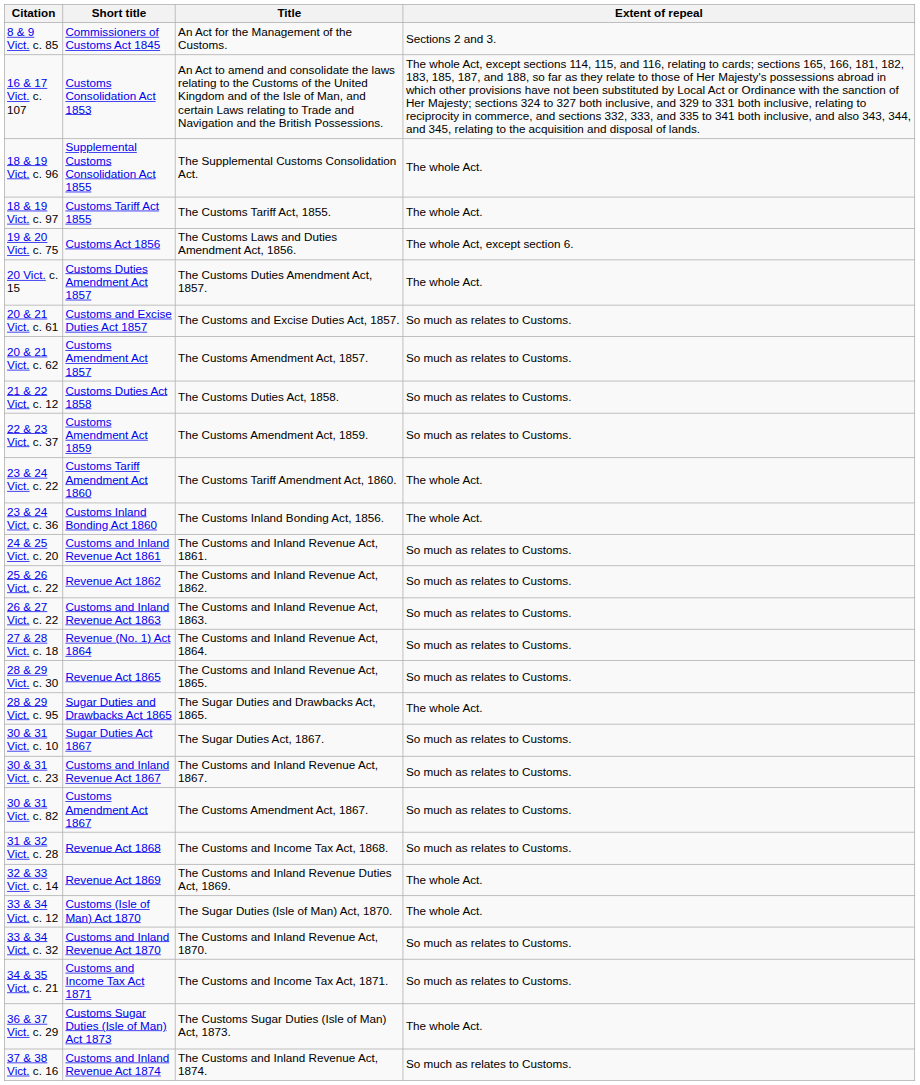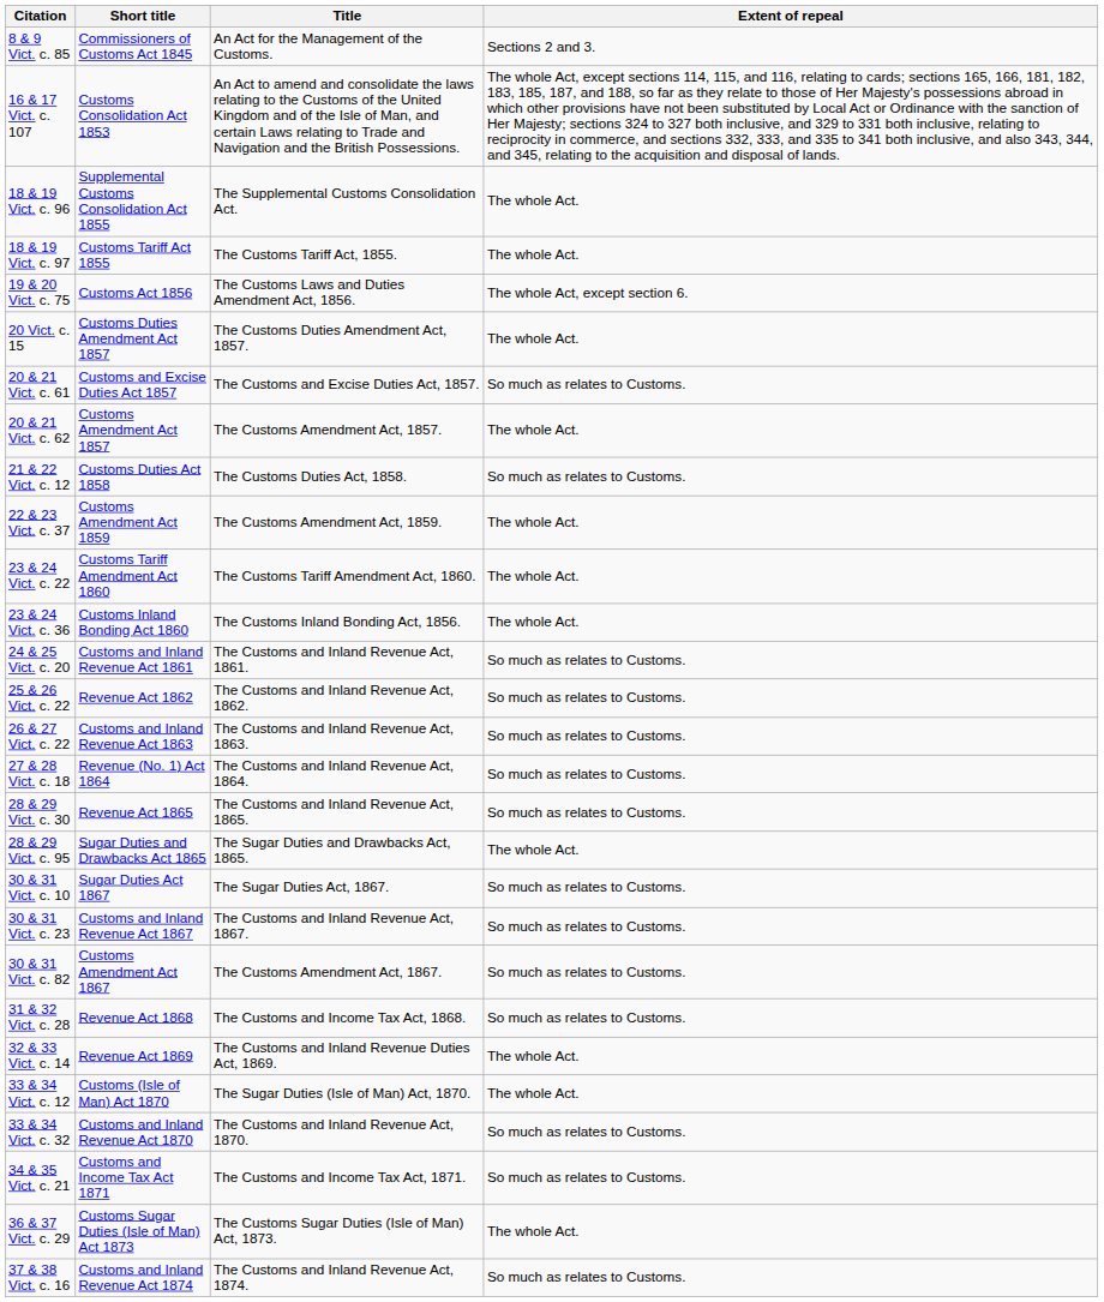20 & 21 Vict. c. 62 | Extent of repeal: So much as relates to Customs. -> The whole Act.
22 & 23 Vict. c. 37 | Extent of repeal: So much as relates to Customs. -> The whole Act.
